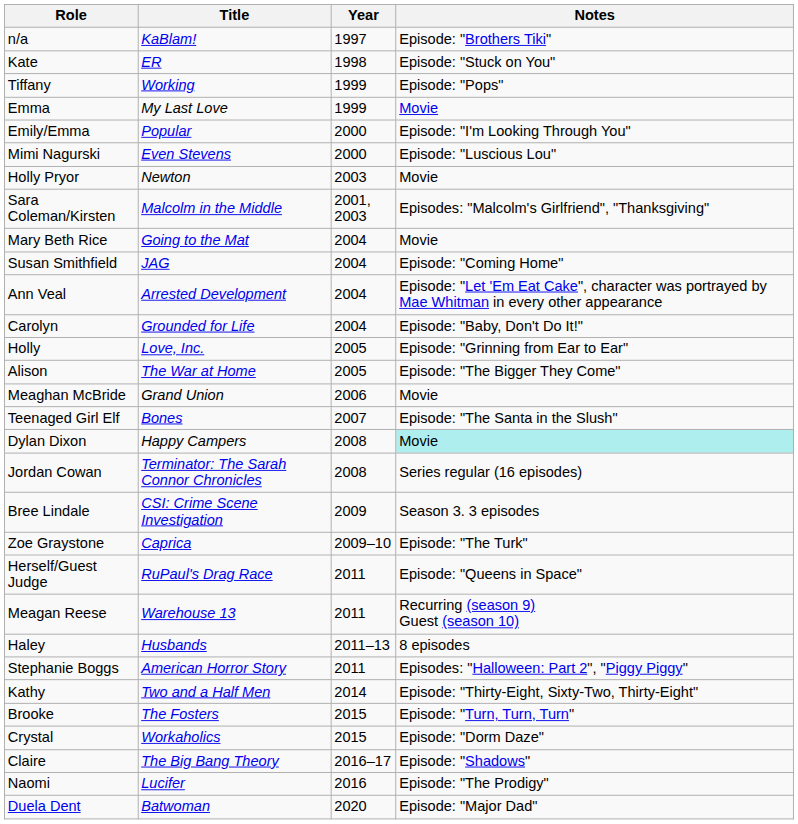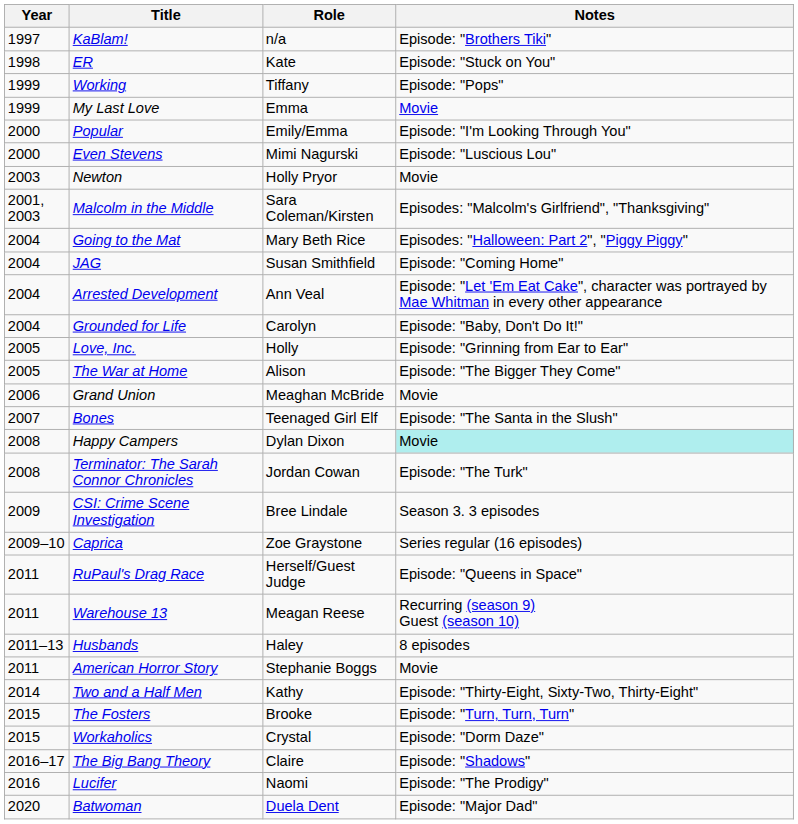columns swapped: Year <-> Role
Going to the Mat | Notes: Movie -> Episodes: "Halloween: Part 2", "Piggy Piggy"
Terminator: The Sarah Connor Chronicles | Notes: Series regular (16 episodes) -> Episode: "The Turk"
Caprica | Notes: Episode: "The Turk" -> Series regular (16 episodes)
American Horror Story | Notes: Episodes: "Halloween: Part 2", "Piggy Piggy" -> Movie
